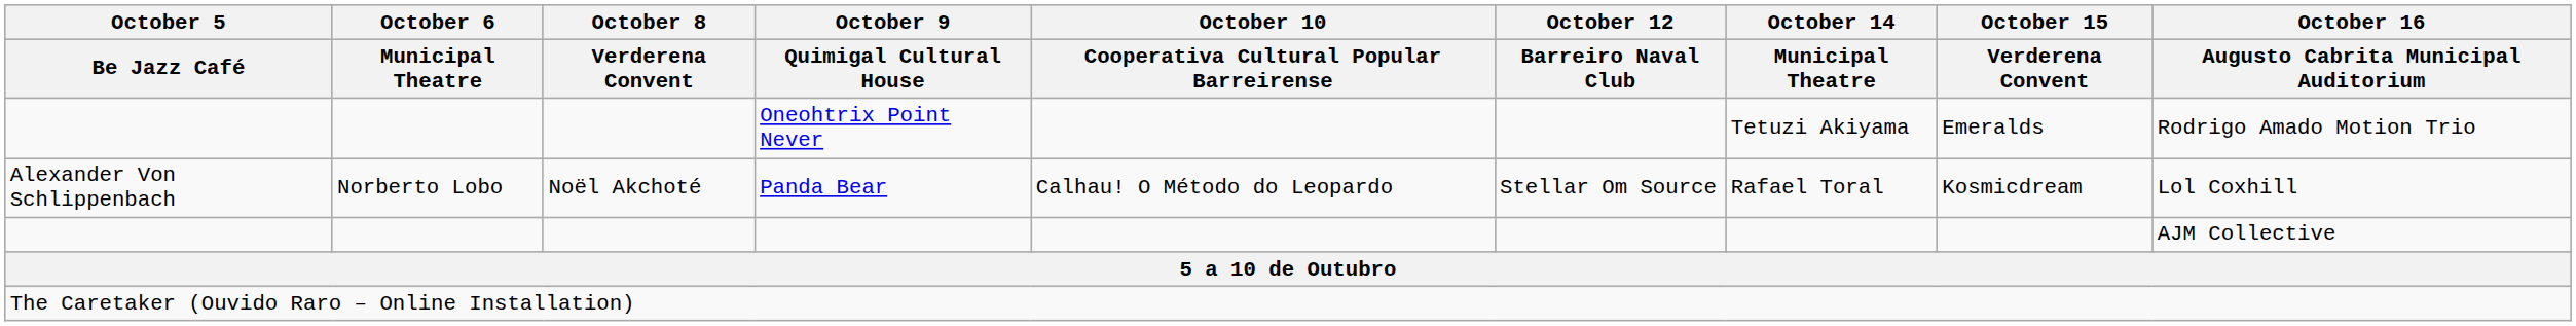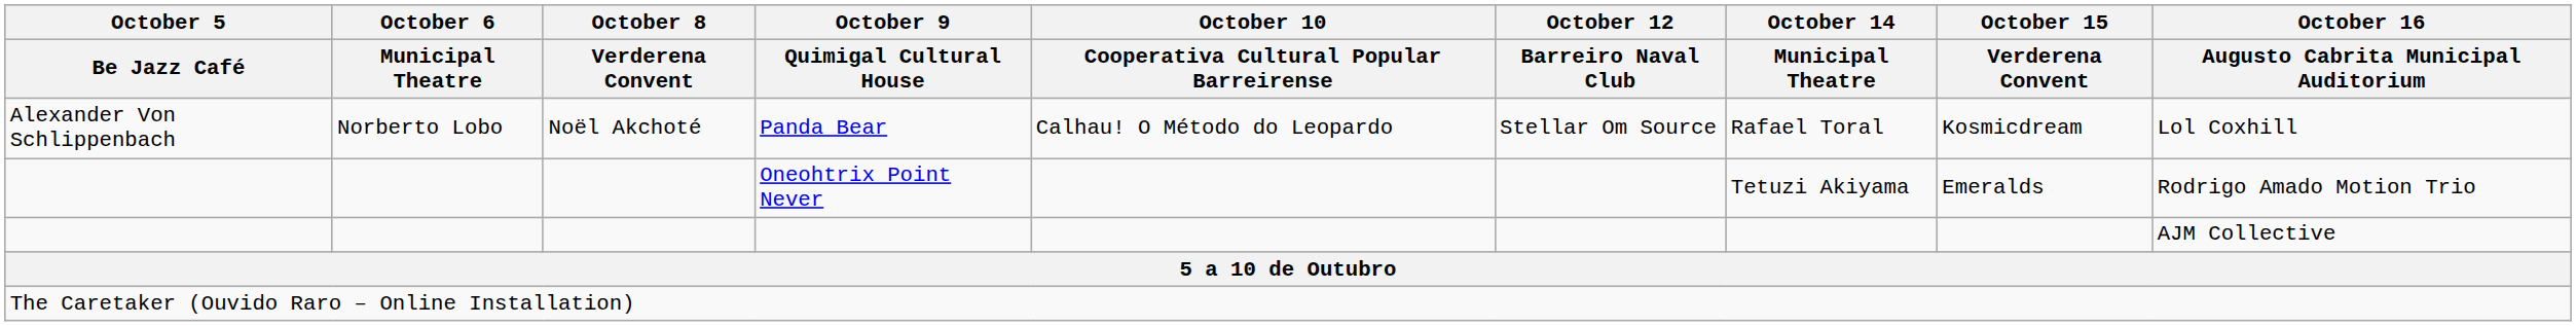rows swapped: Panda Bear <-> Oneohtrix Point Never
